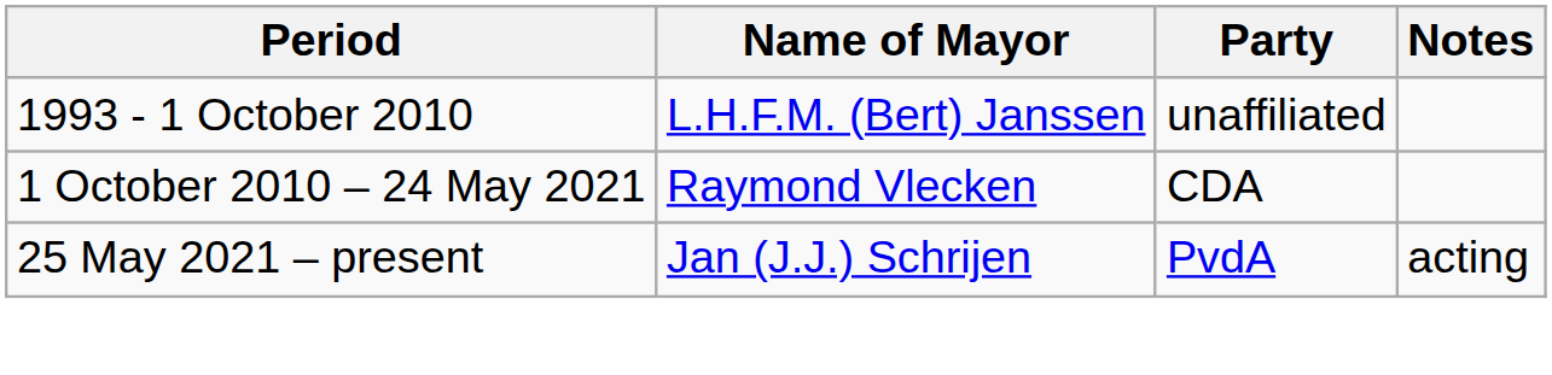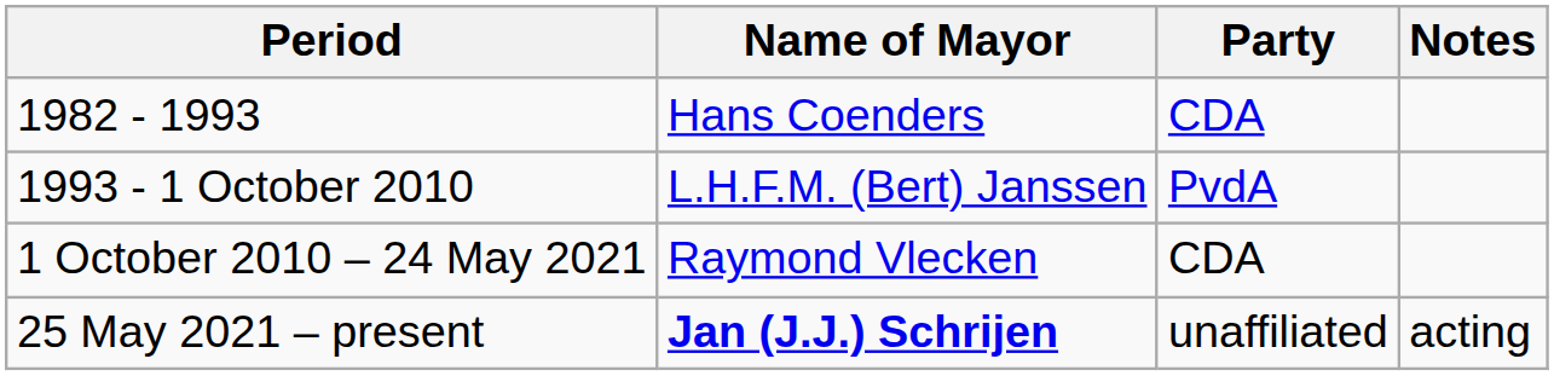+ row: 1982 - 1993 | Hans Coenders | CDA
1993 - 1 October 2010 | Party: unaffiliated -> PvdA
25 May 2021 – present | Name of Mayor: normal -> bold
25 May 2021 – present | Party: PvdA -> unaffiliated
